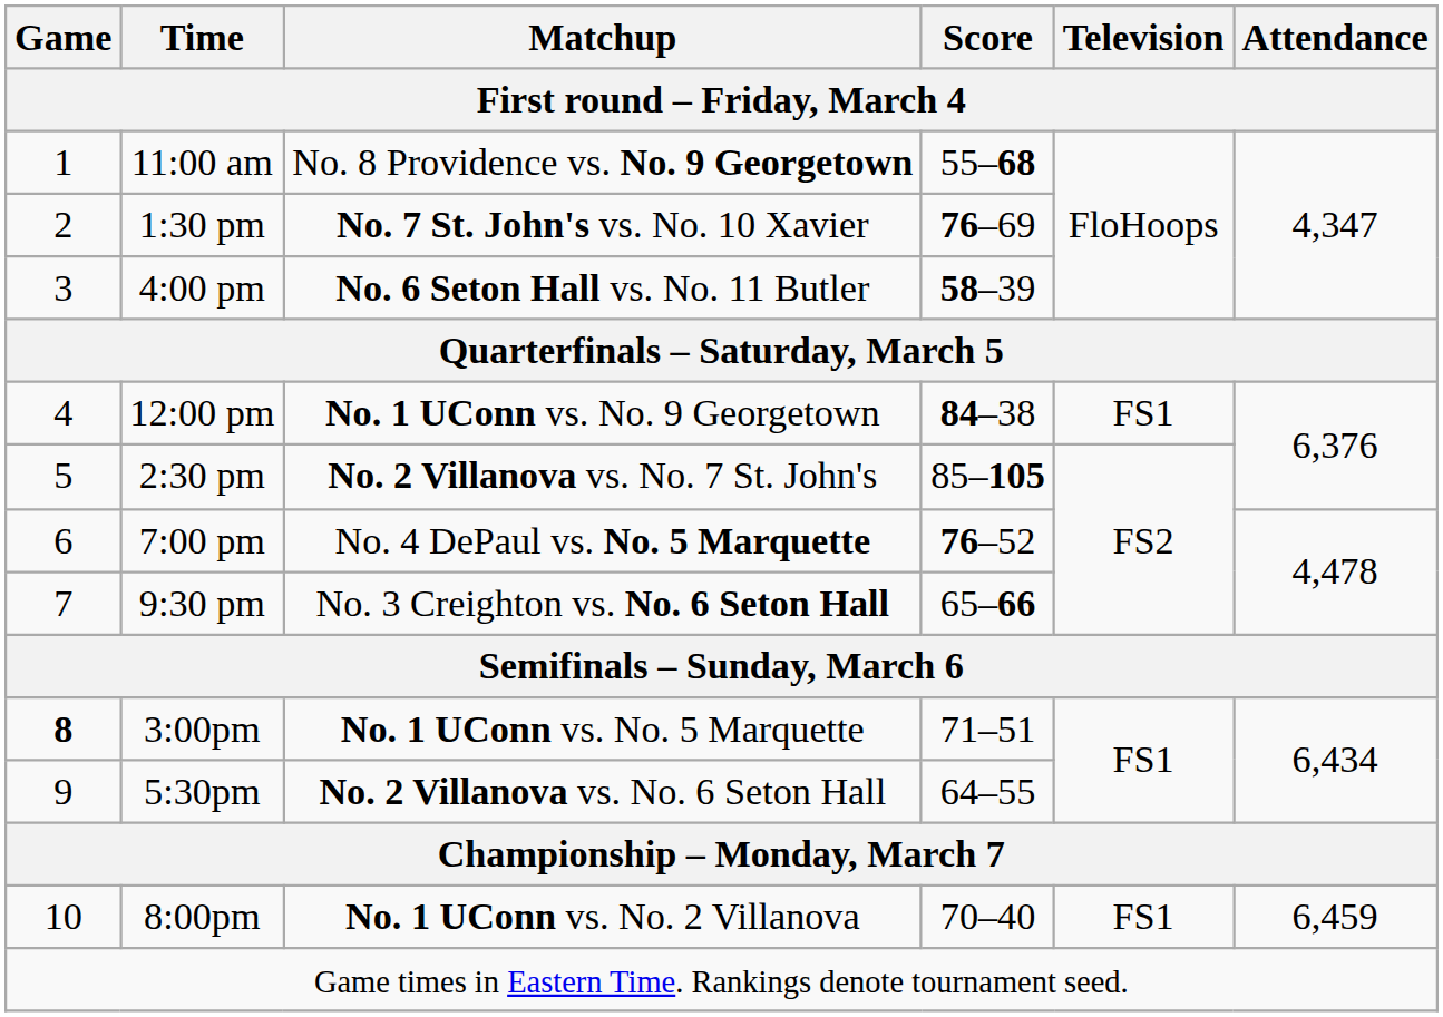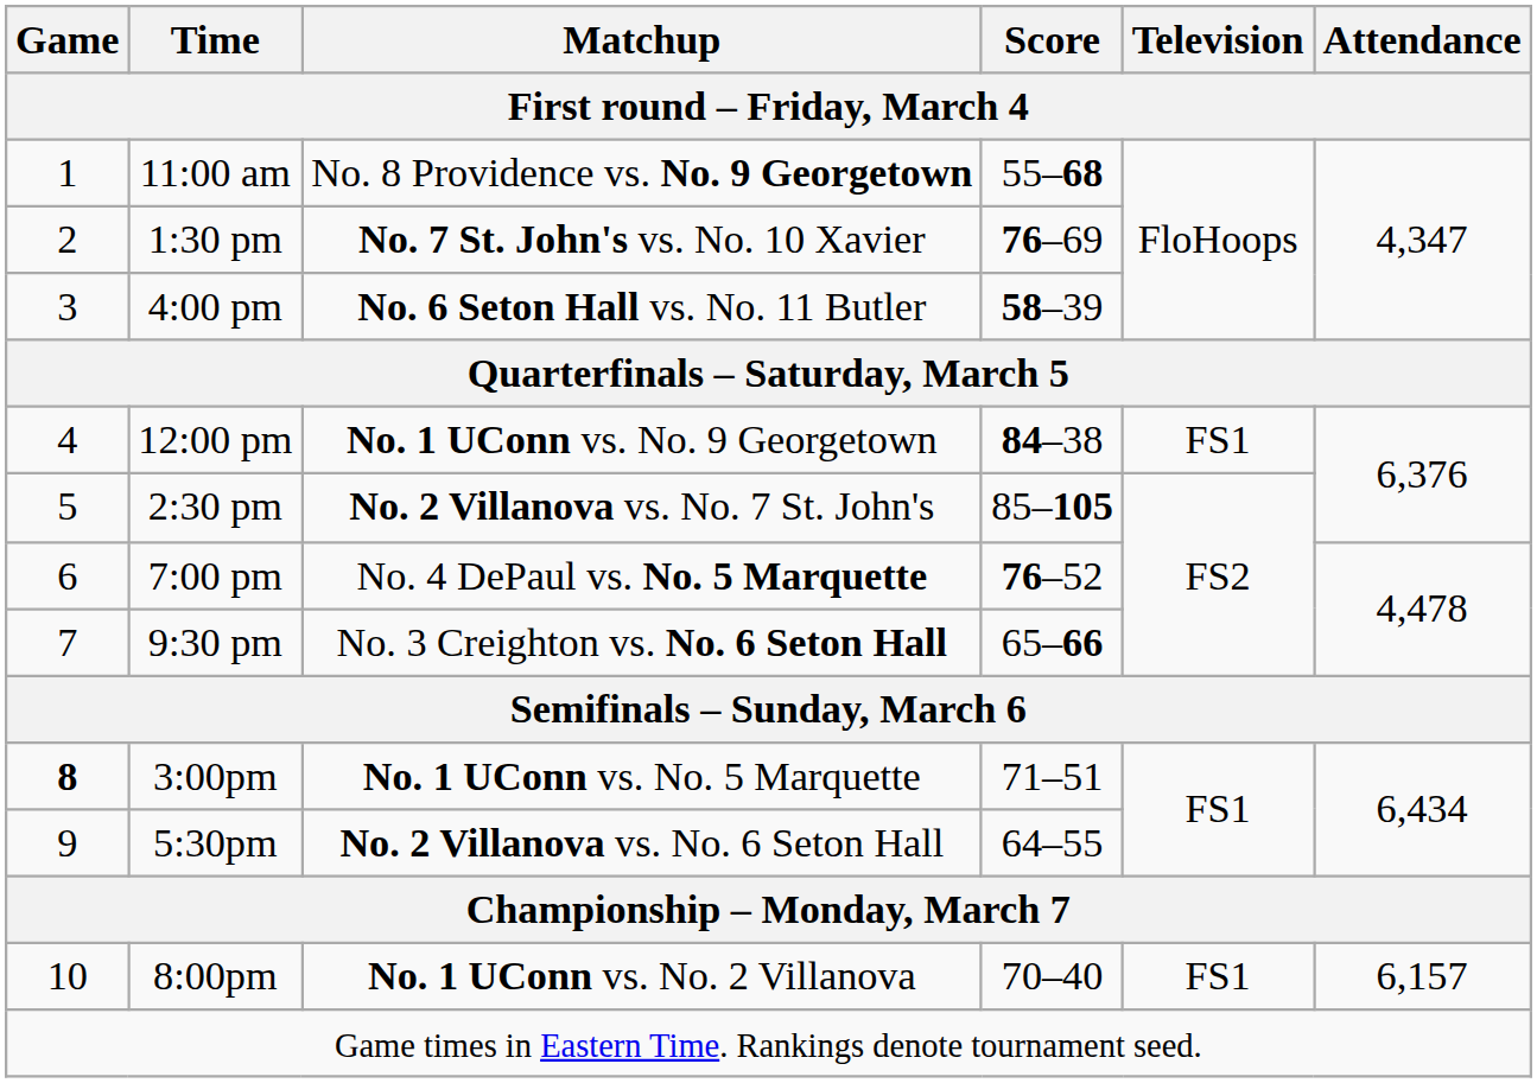8:00pm | Attendance: 6,459 -> 6,157
